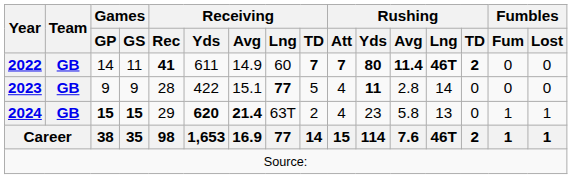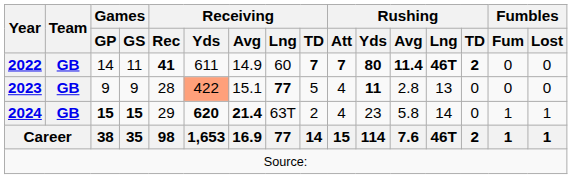2023 | Receiving / Yds: no background -> lightsalmon background
2023 | Rushing / Lng: 14 -> 13
2024 | Rushing / Lng: 13 -> 14
